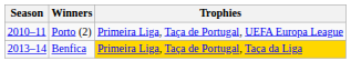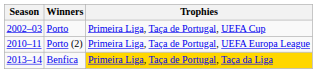+ row: 2002–03 | Porto | Primeira Liga, Taça de Portugal, UEFA Cup
